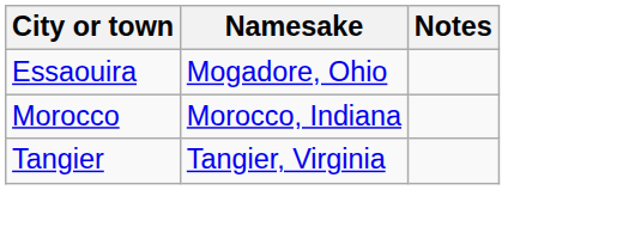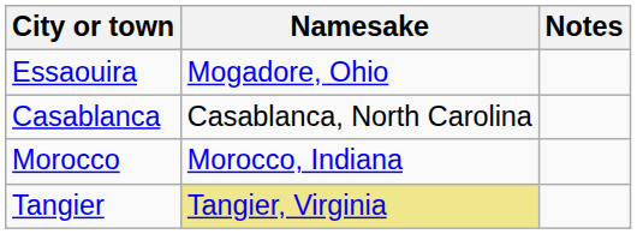+ row: Casablanca | Casablanca, North Carolina
Tangier | Namesake: no background -> khaki background
